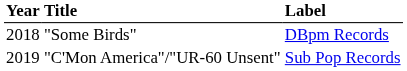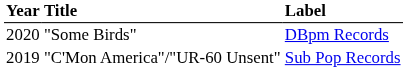"Some Birds" | Year: 2018 -> 2020
